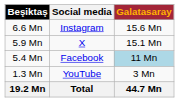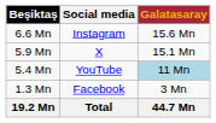5.4 Mn | Social media: Facebook -> YouTube
1.3 Mn | Social media: YouTube -> Facebook
